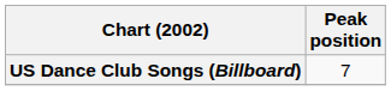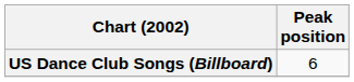US Dance Club Songs (Billboard) | Peak position: 7 -> 6
